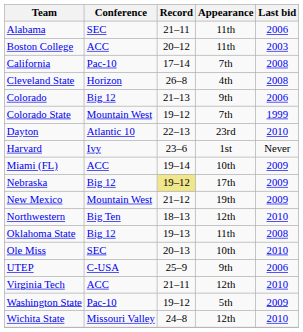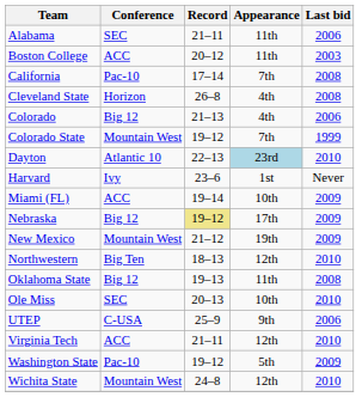Colorado | Appearance: 9th -> 4th
Dayton | Appearance: no background -> lightblue background
Wichita State | Conference: Missouri Valley -> Mountain West
